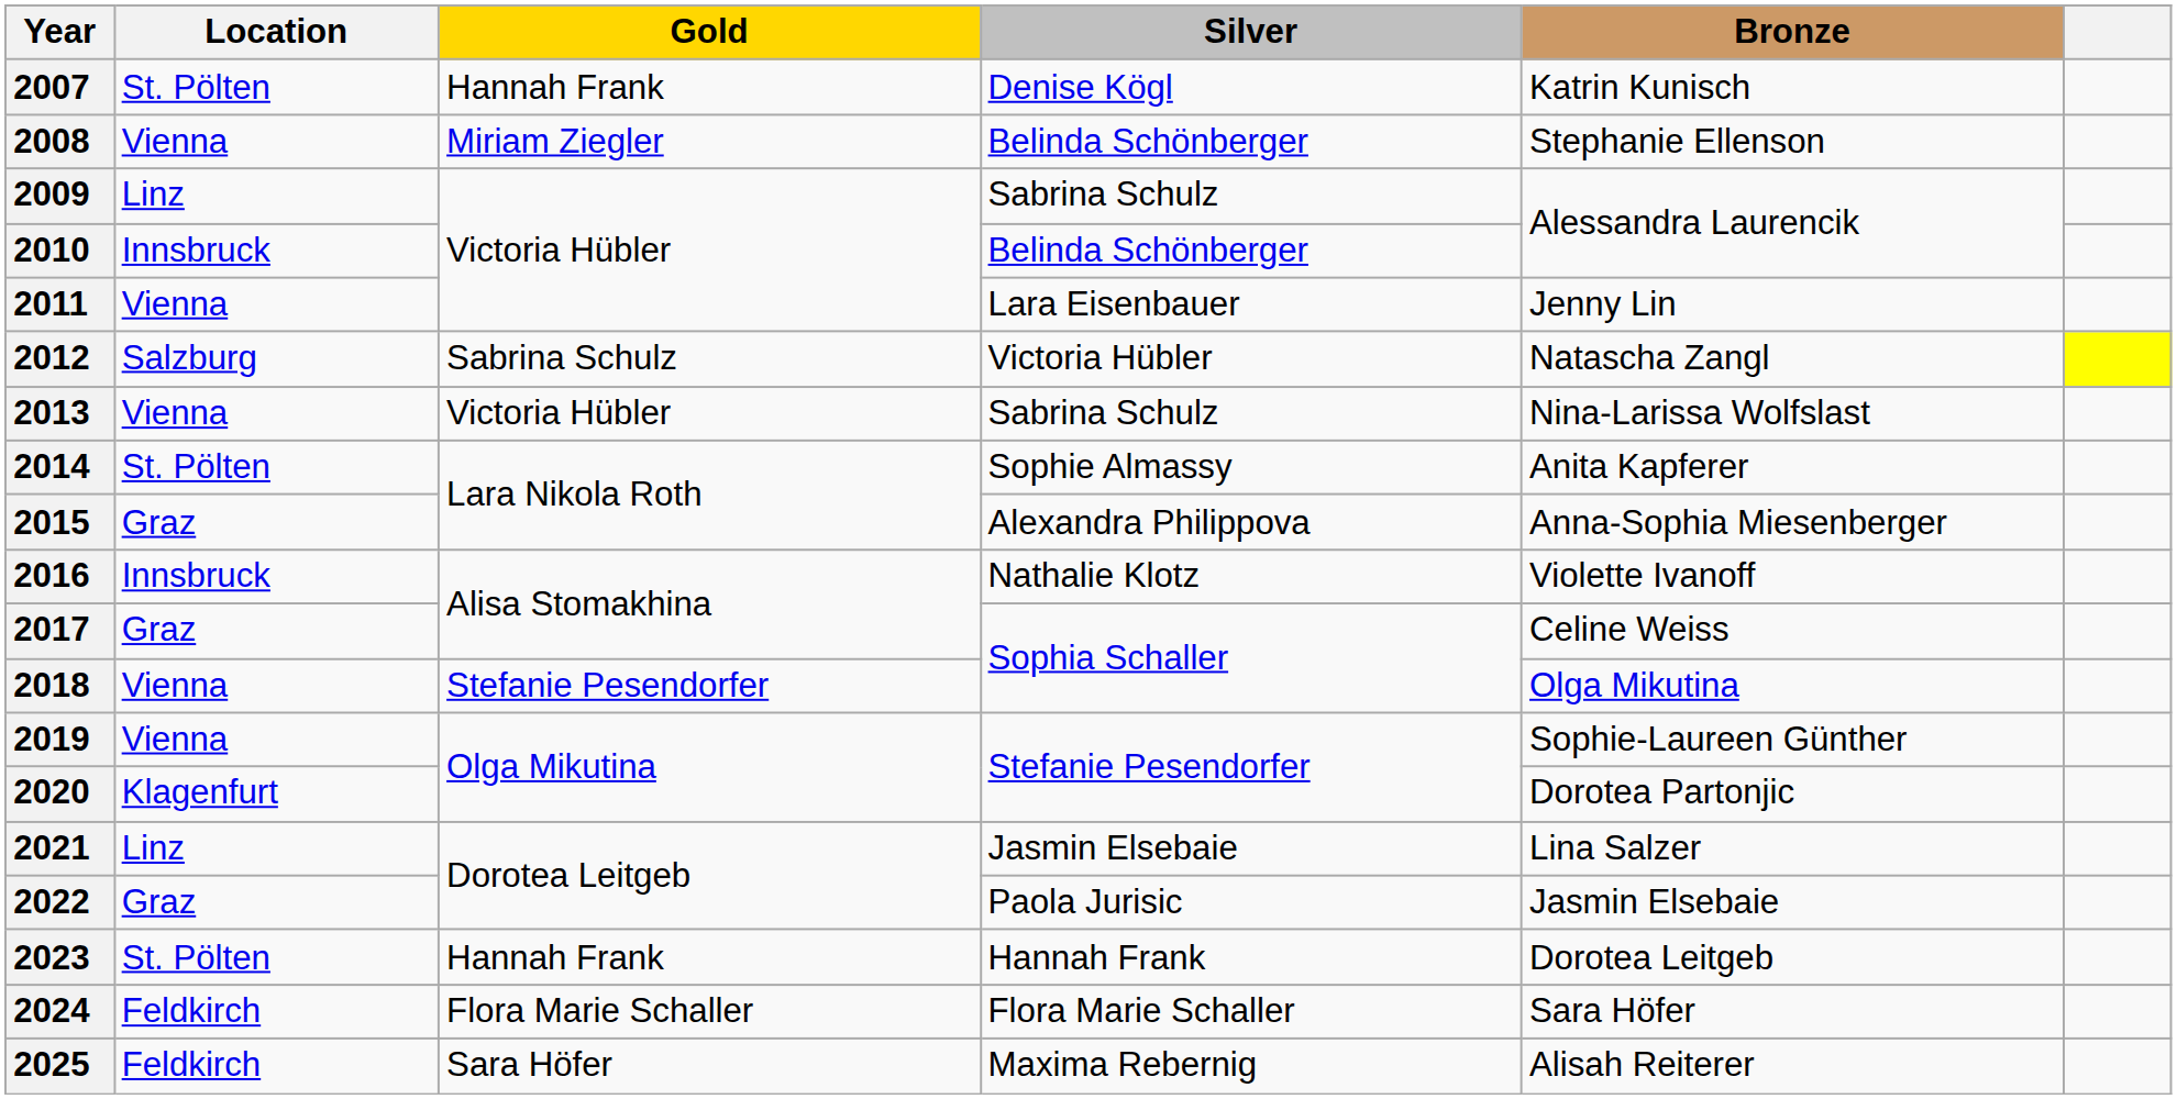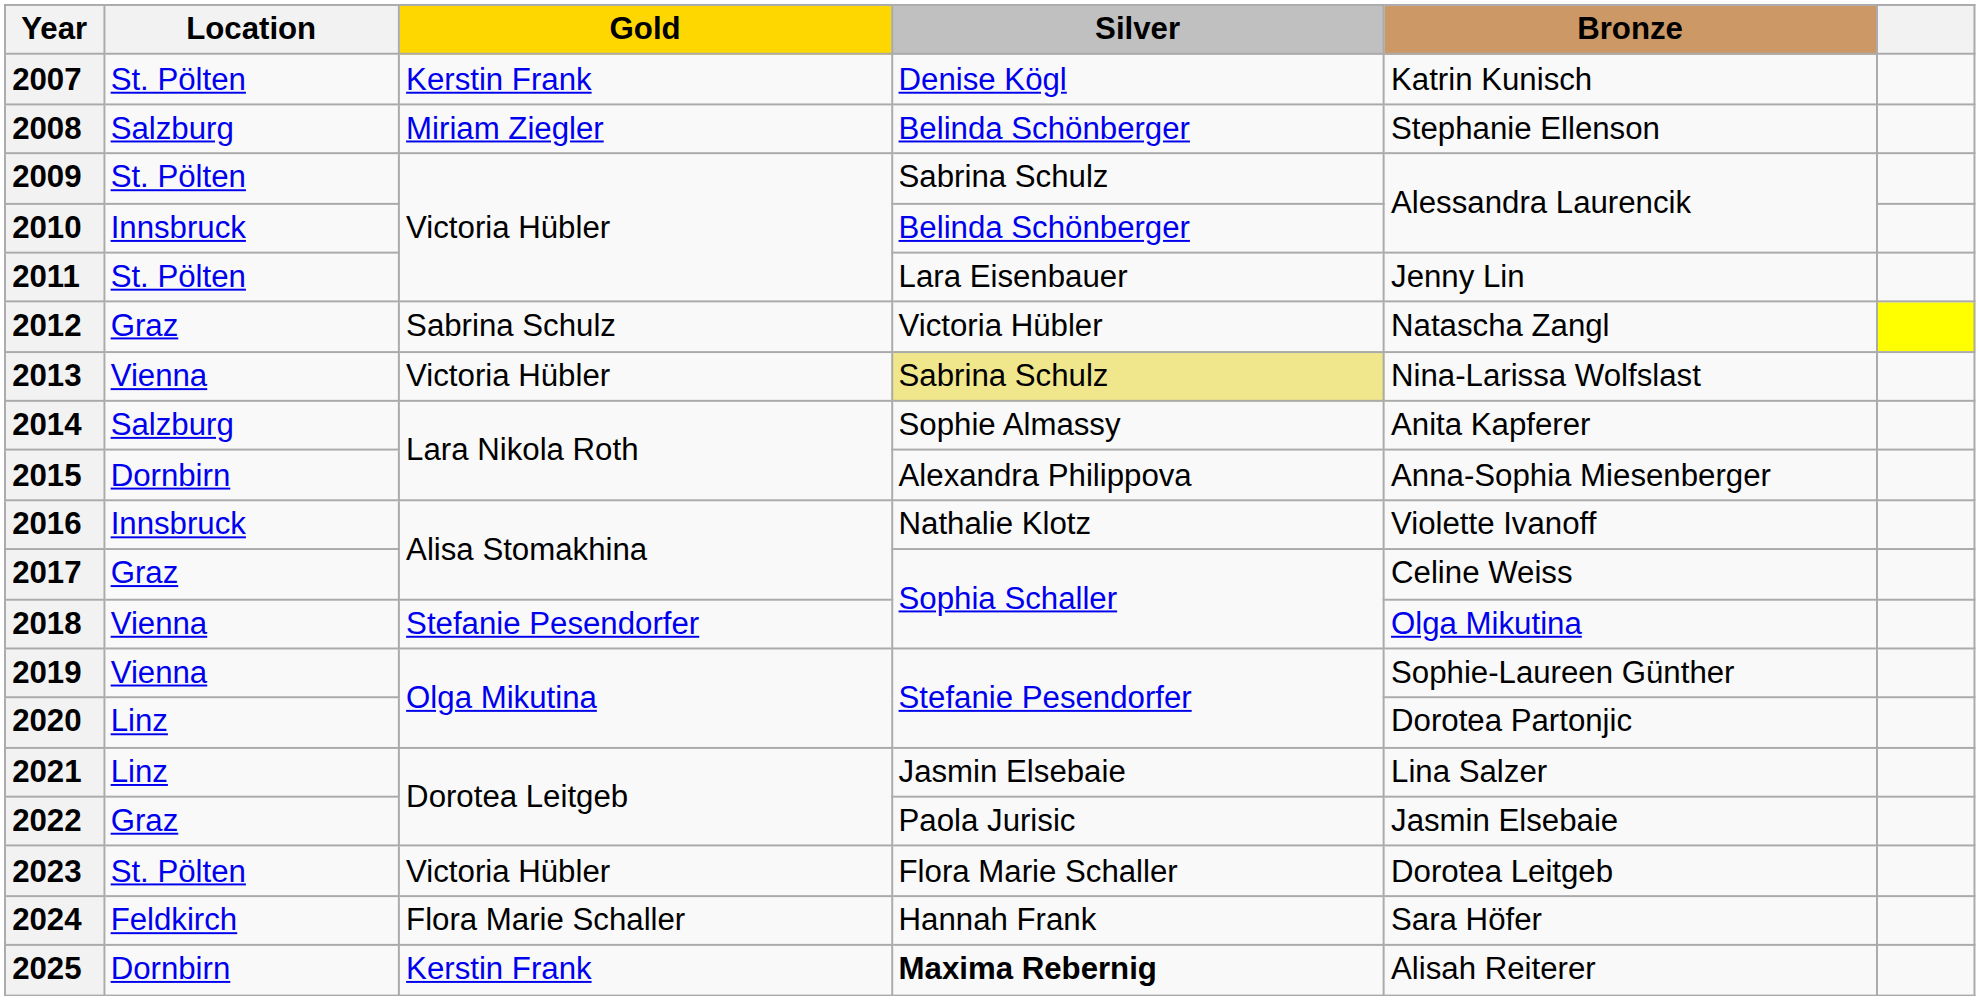2007 | Gold: Hannah Frank -> Kerstin Frank
2008 | Location: Vienna -> Salzburg
2009 | Location: Linz -> St. Pölten
2011 | Location: Vienna -> St. Pölten
2012 | Location: Salzburg -> Graz
2013 | Silver: no background -> khaki background
2014 | Location: St. Pölten -> Salzburg
2015 | Location: Graz -> Dornbirn
2020 | Location: Klagenfurt -> Linz
2023 | Gold: Hannah Frank -> Victoria Hübler
2023 | Silver: Hannah Frank -> Flora Marie Schaller
2024 | Silver: Flora Marie Schaller -> Hannah Frank
2025 | Location: Feldkirch -> Dornbirn
2025 | Gold: Sara Höfer -> Kerstin Frank
2025 | Silver: normal -> bold
